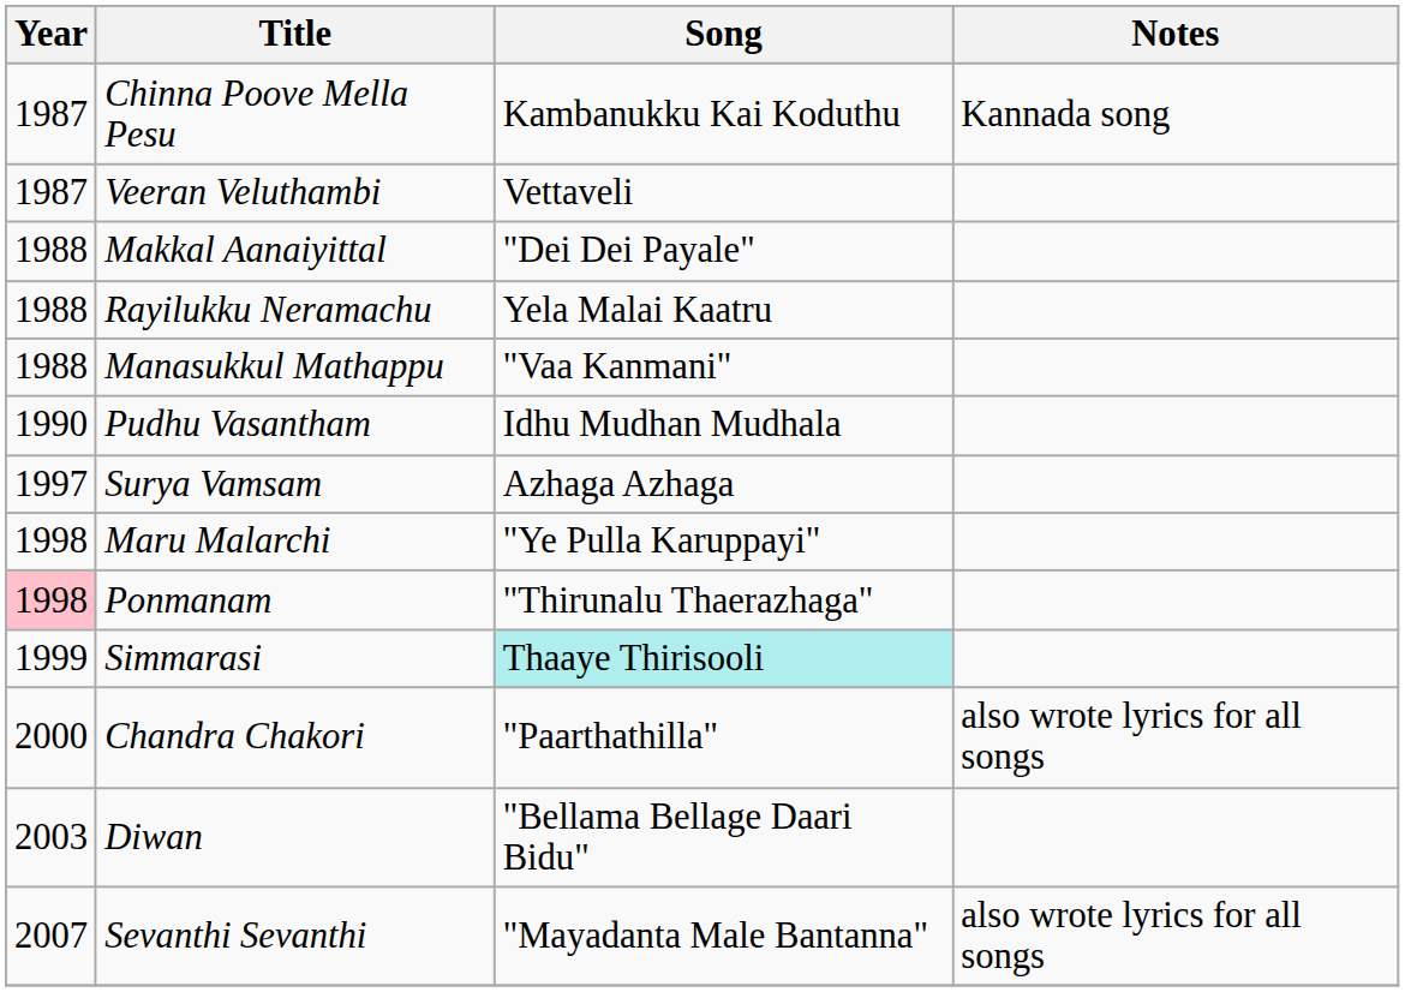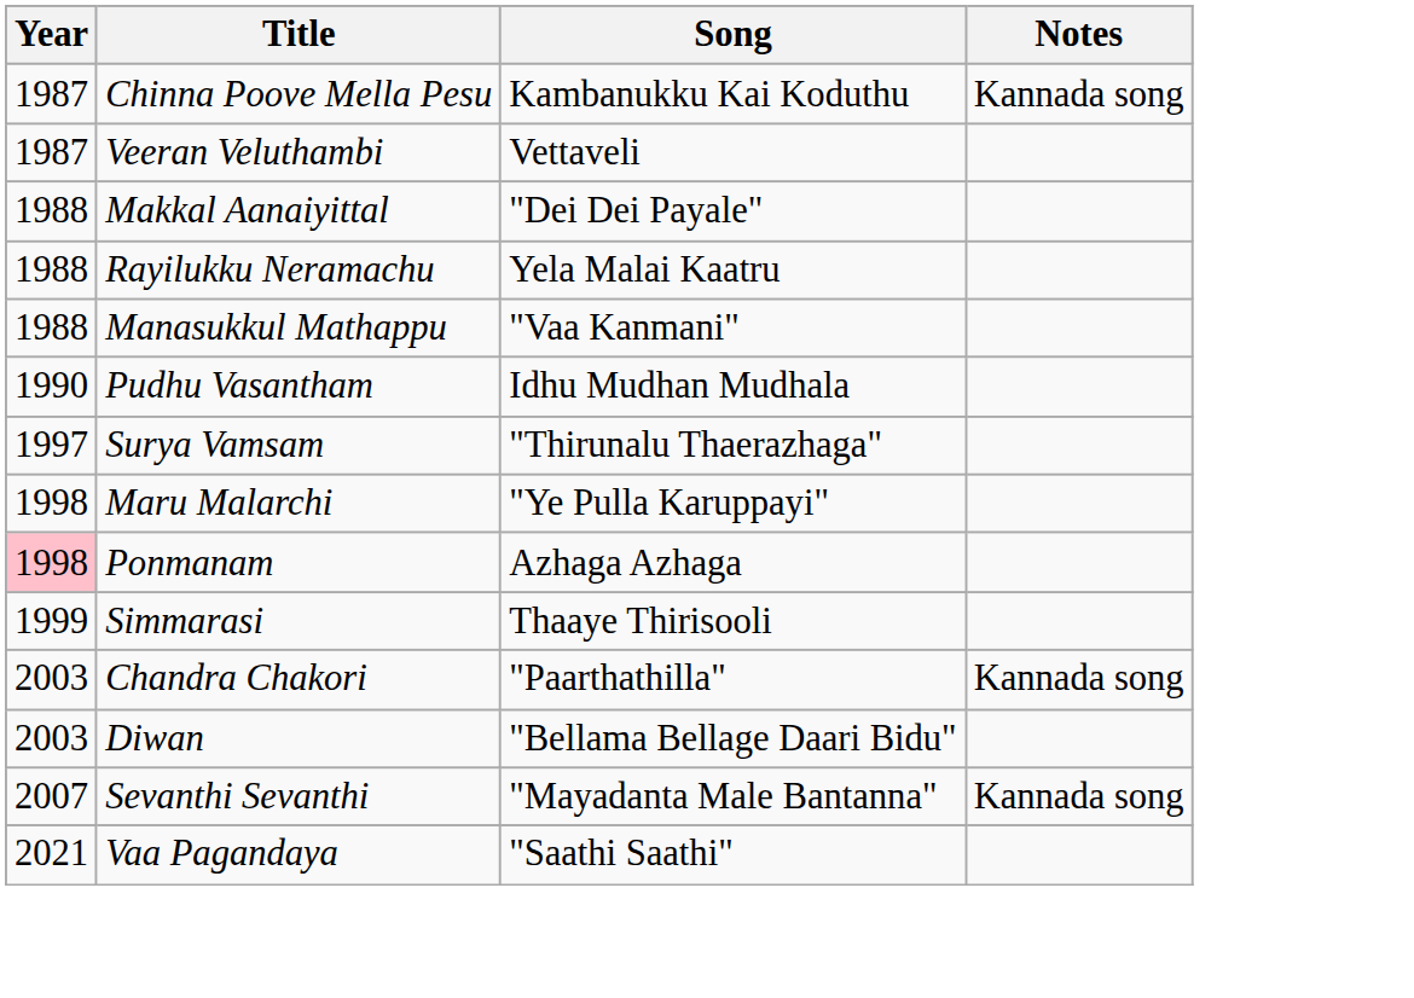Surya Vamsam | Song: Azhaga Azhaga -> "Thirunalu Thaerazhaga"
Ponmanam | Song: "Thirunalu Thaerazhaga" -> Azhaga Azhaga
Simmarasi | Song: paleturquoise background -> no background
Chandra Chakori | Year: 2000 -> 2003
Chandra Chakori | Notes: also wrote lyrics for all songs -> Kannada song
Sevanthi Sevanthi | Notes: also wrote lyrics for all songs -> Kannada song
+ row: 2021 | Vaa Pagandaya | "Saathi Saathi"
